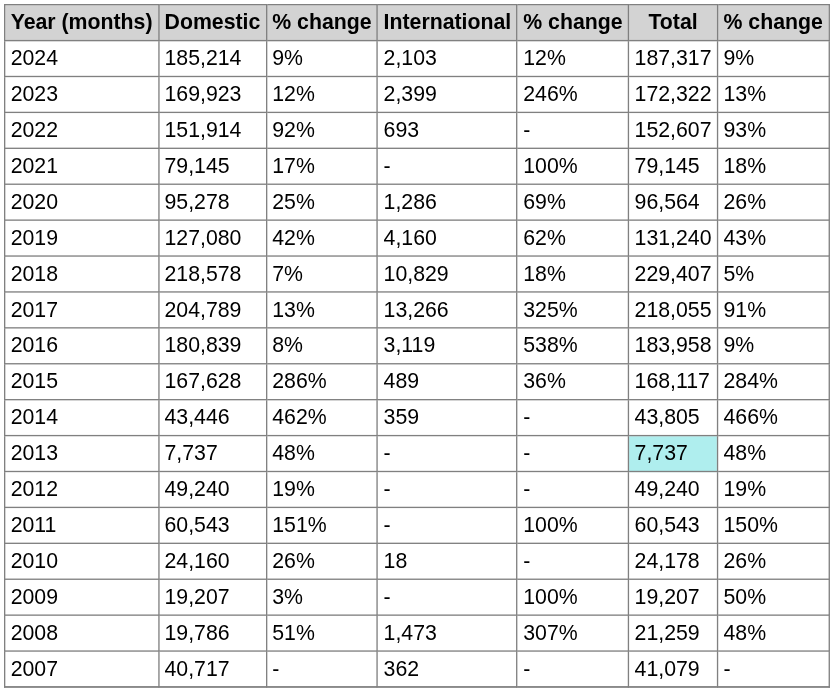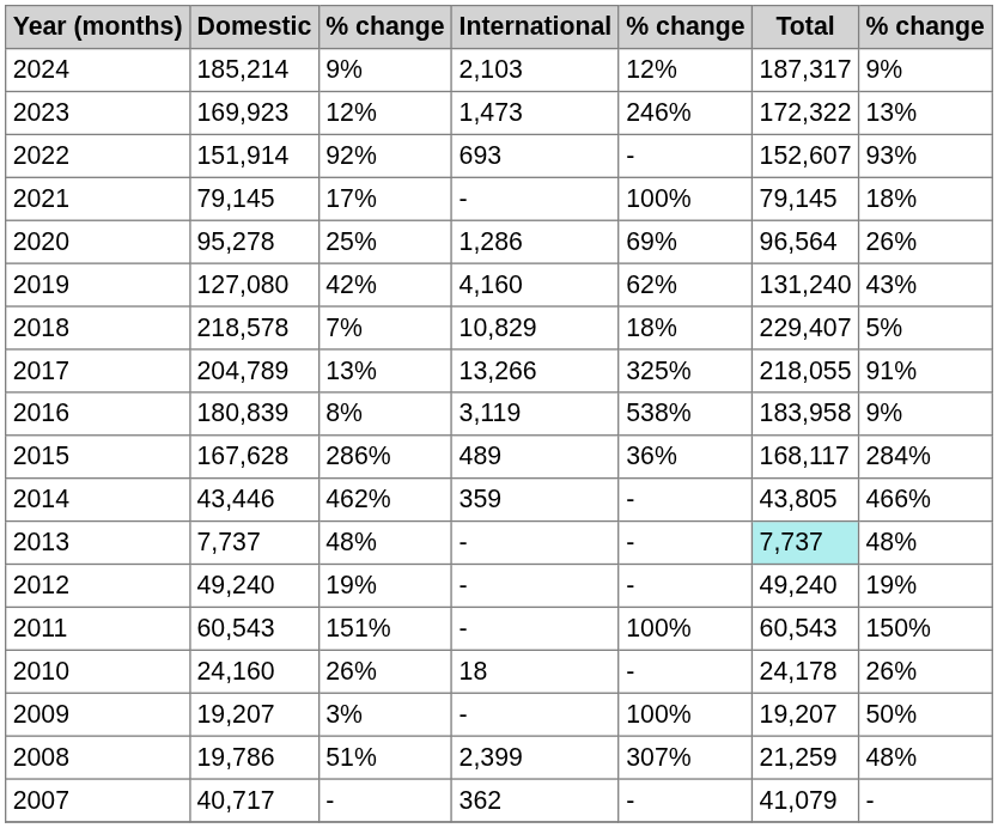2023 | International: 2,399 -> 1,473
2008 | International: 1,473 -> 2,399
